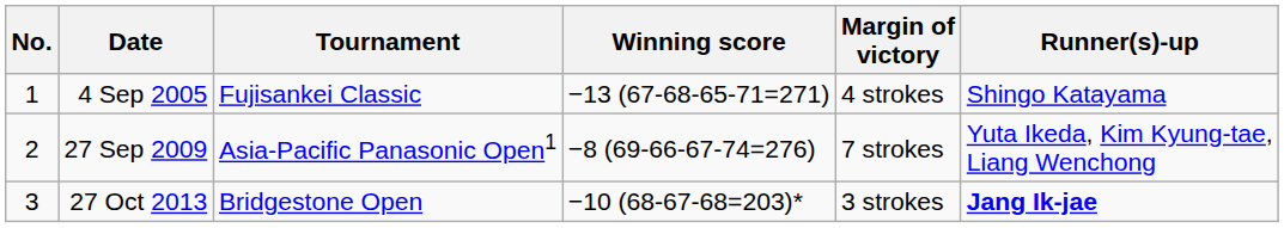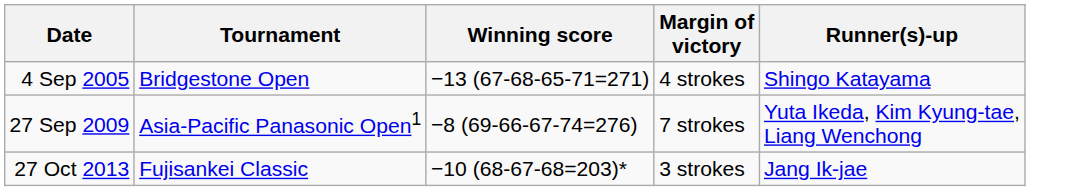- column: No. | 1 | 2 | 3
4 Sep 2005 | Tournament: Fujisankei Classic -> Bridgestone Open
27 Oct 2013 | Tournament: Bridgestone Open -> Fujisankei Classic
27 Oct 2013 | Runner(s)-up: bold -> normal
